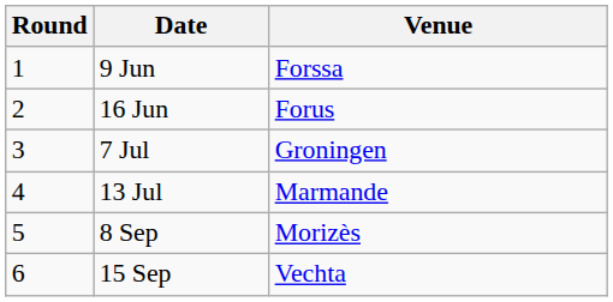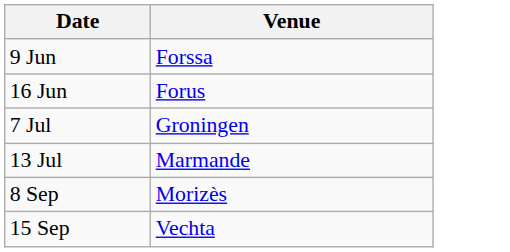- column: Round | 1 | 2 | 3 | 4 | 5 | 6
